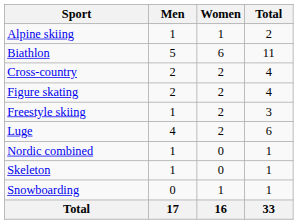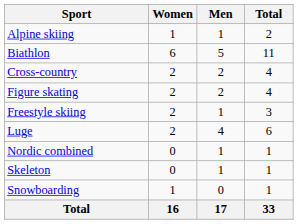columns swapped: Men <-> Women
